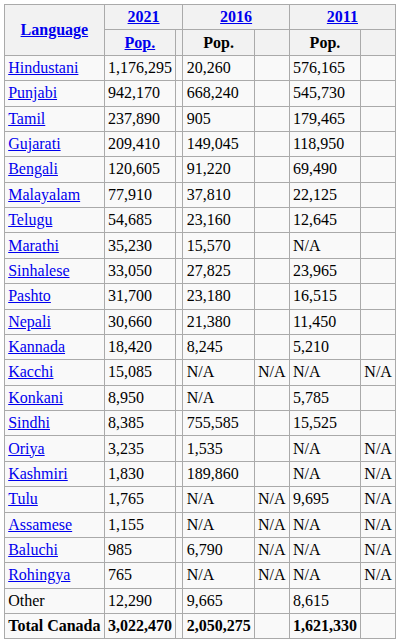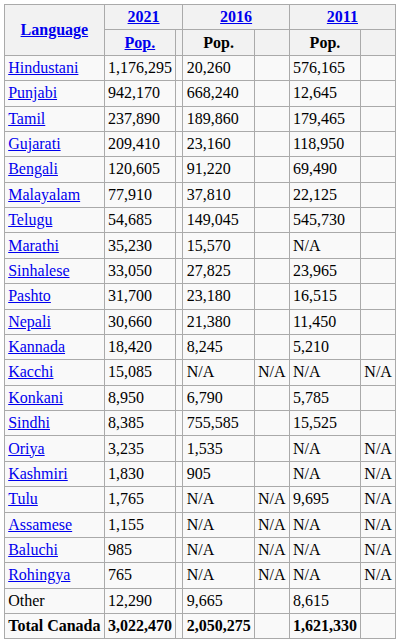Punjabi | 2011 / Pop.: 545,730 -> 12,645
Tamil | 2016 / Pop.: 905 -> 189,860
Gujarati | 2016 / Pop.: 149,045 -> 23,160
Telugu | 2016 / Pop.: 23,160 -> 149,045
Telugu | 2011 / Pop.: 12,645 -> 545,730
Konkani | 2016 / Pop.: N/A -> 6,790
Kashmiri | 2016 / Pop.: 189,860 -> 905
Baluchi | 2016 / Pop.: 6,790 -> N/A
